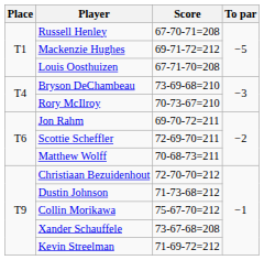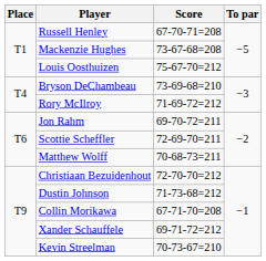Mackenzie Hughes | Score: 69-71-72=212 -> 73-67-68=208
Louis Oosthuizen | Score: 67-71-70=208 -> 75-67-70=212
Rory McIlroy | Score: 70-73-67=210 -> 71-69-72=212
Collin Morikawa | Score: 75-67-70=212 -> 67-71-70=208
Xander Schauffele | Score: 73-67-68=208 -> 69-71-72=212
Kevin Streelman | Score: 71-69-72=212 -> 70-73-67=210
